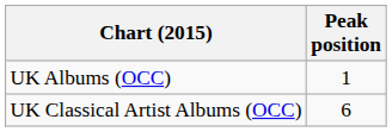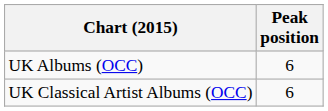UK Albums (OCC) | Peak position: 1 -> 6
